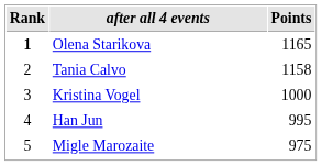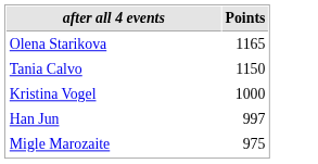- column: Rank | 1 | 2 | 3 | 4 | 5
Tania Calvo | Points: 1158 -> 1150
Han Jun | Points: 995 -> 997
